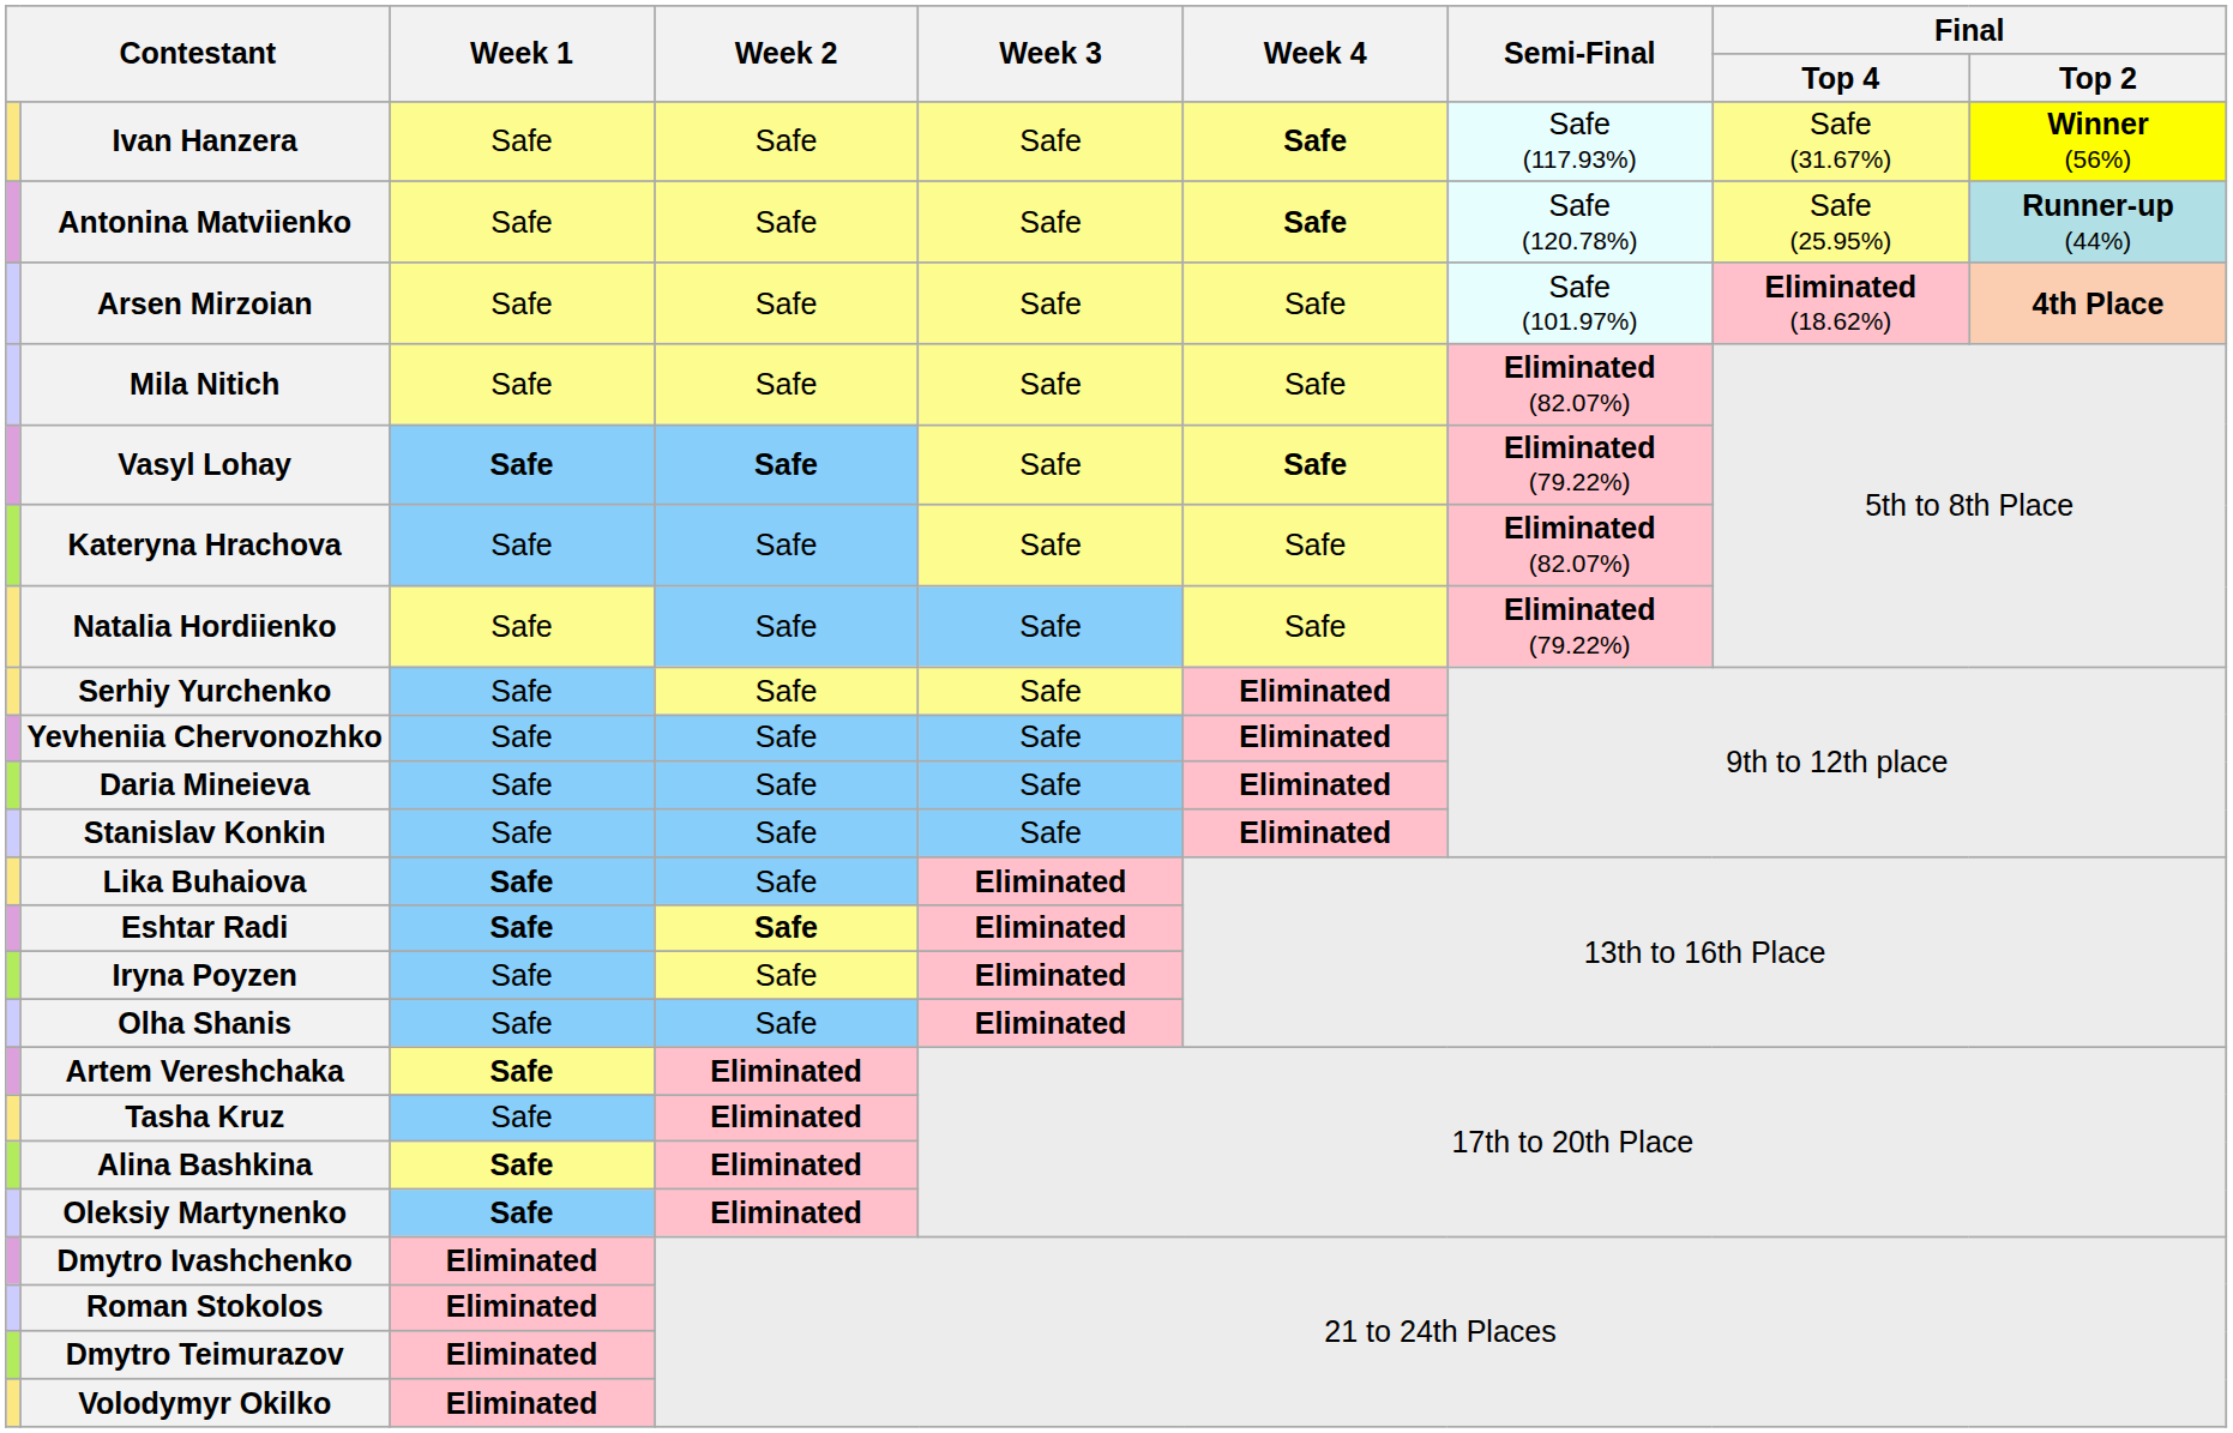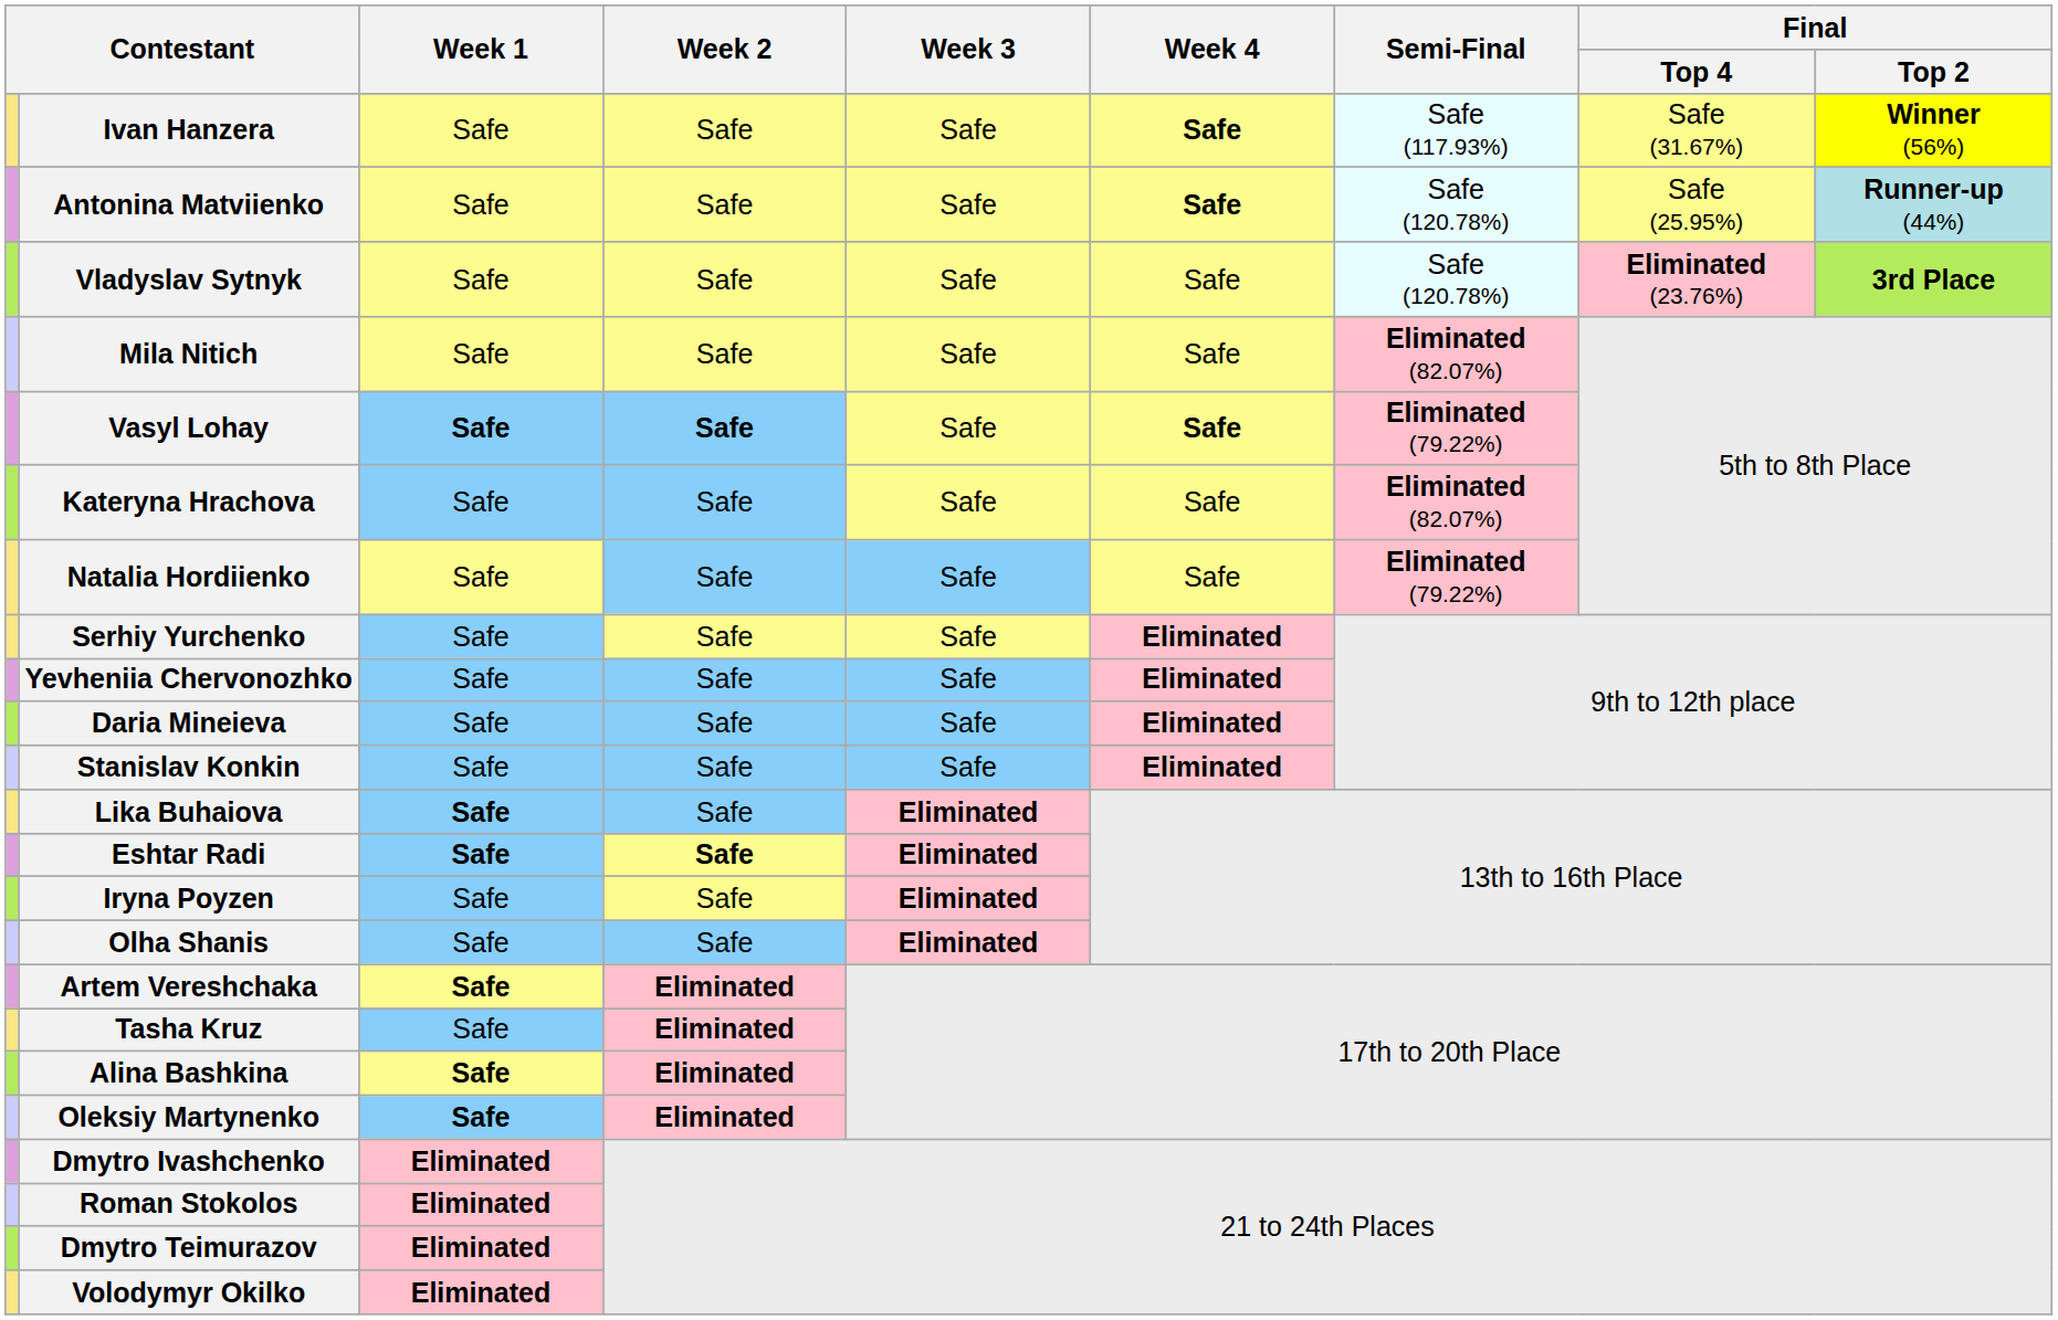+ row: Vladyslav Sytnyk | Safe | Safe | Safe | Safe | Safe (120.78%) | Eliminated (23.76%) | 3rd Place
- row: Arsen Mirzoian | Safe | Safe | Safe | Safe | Safe (101.97%) | Eliminated (18.62%) | 4th Place
